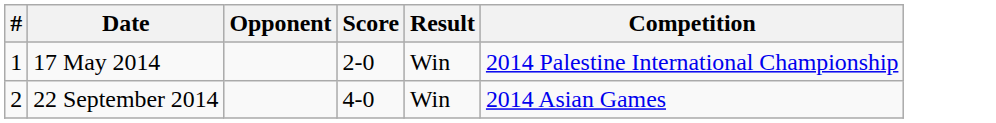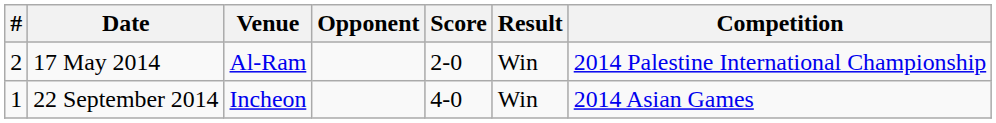+ column: Venue | Al-Ram | Incheon
17 May 2014 | #: 1 -> 2
22 September 2014 | #: 2 -> 1
